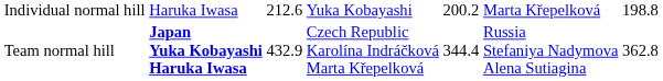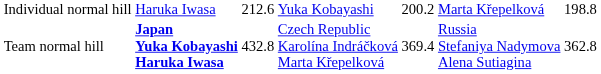Team normal hill | column 3: 432.9 -> 432.8
Team normal hill | column 5: 344.4 -> 369.4
